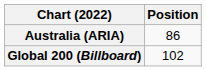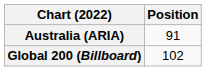Australia (ARIA) | Position: 86 -> 91
